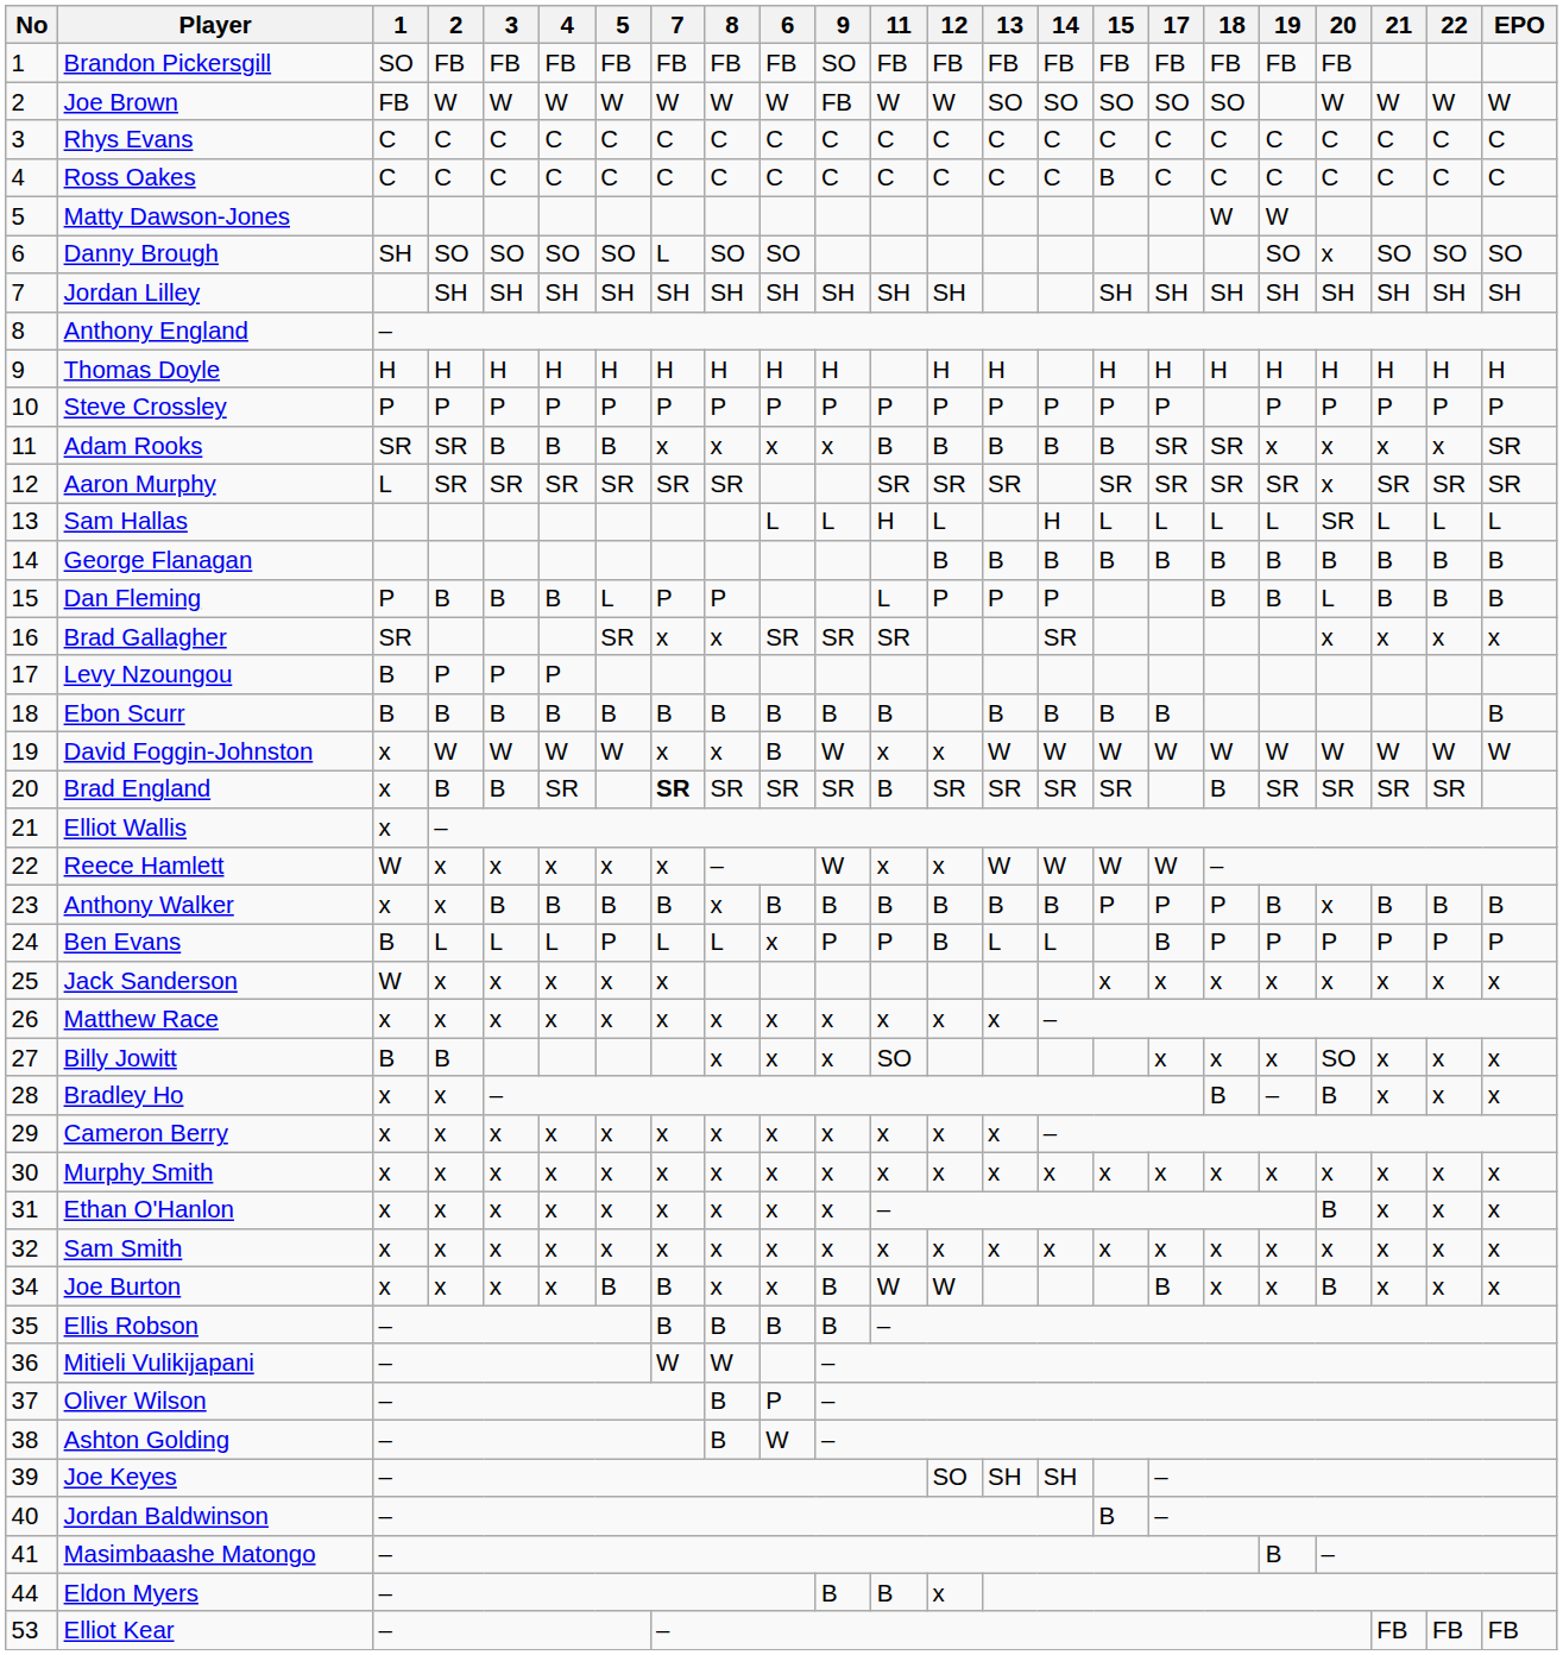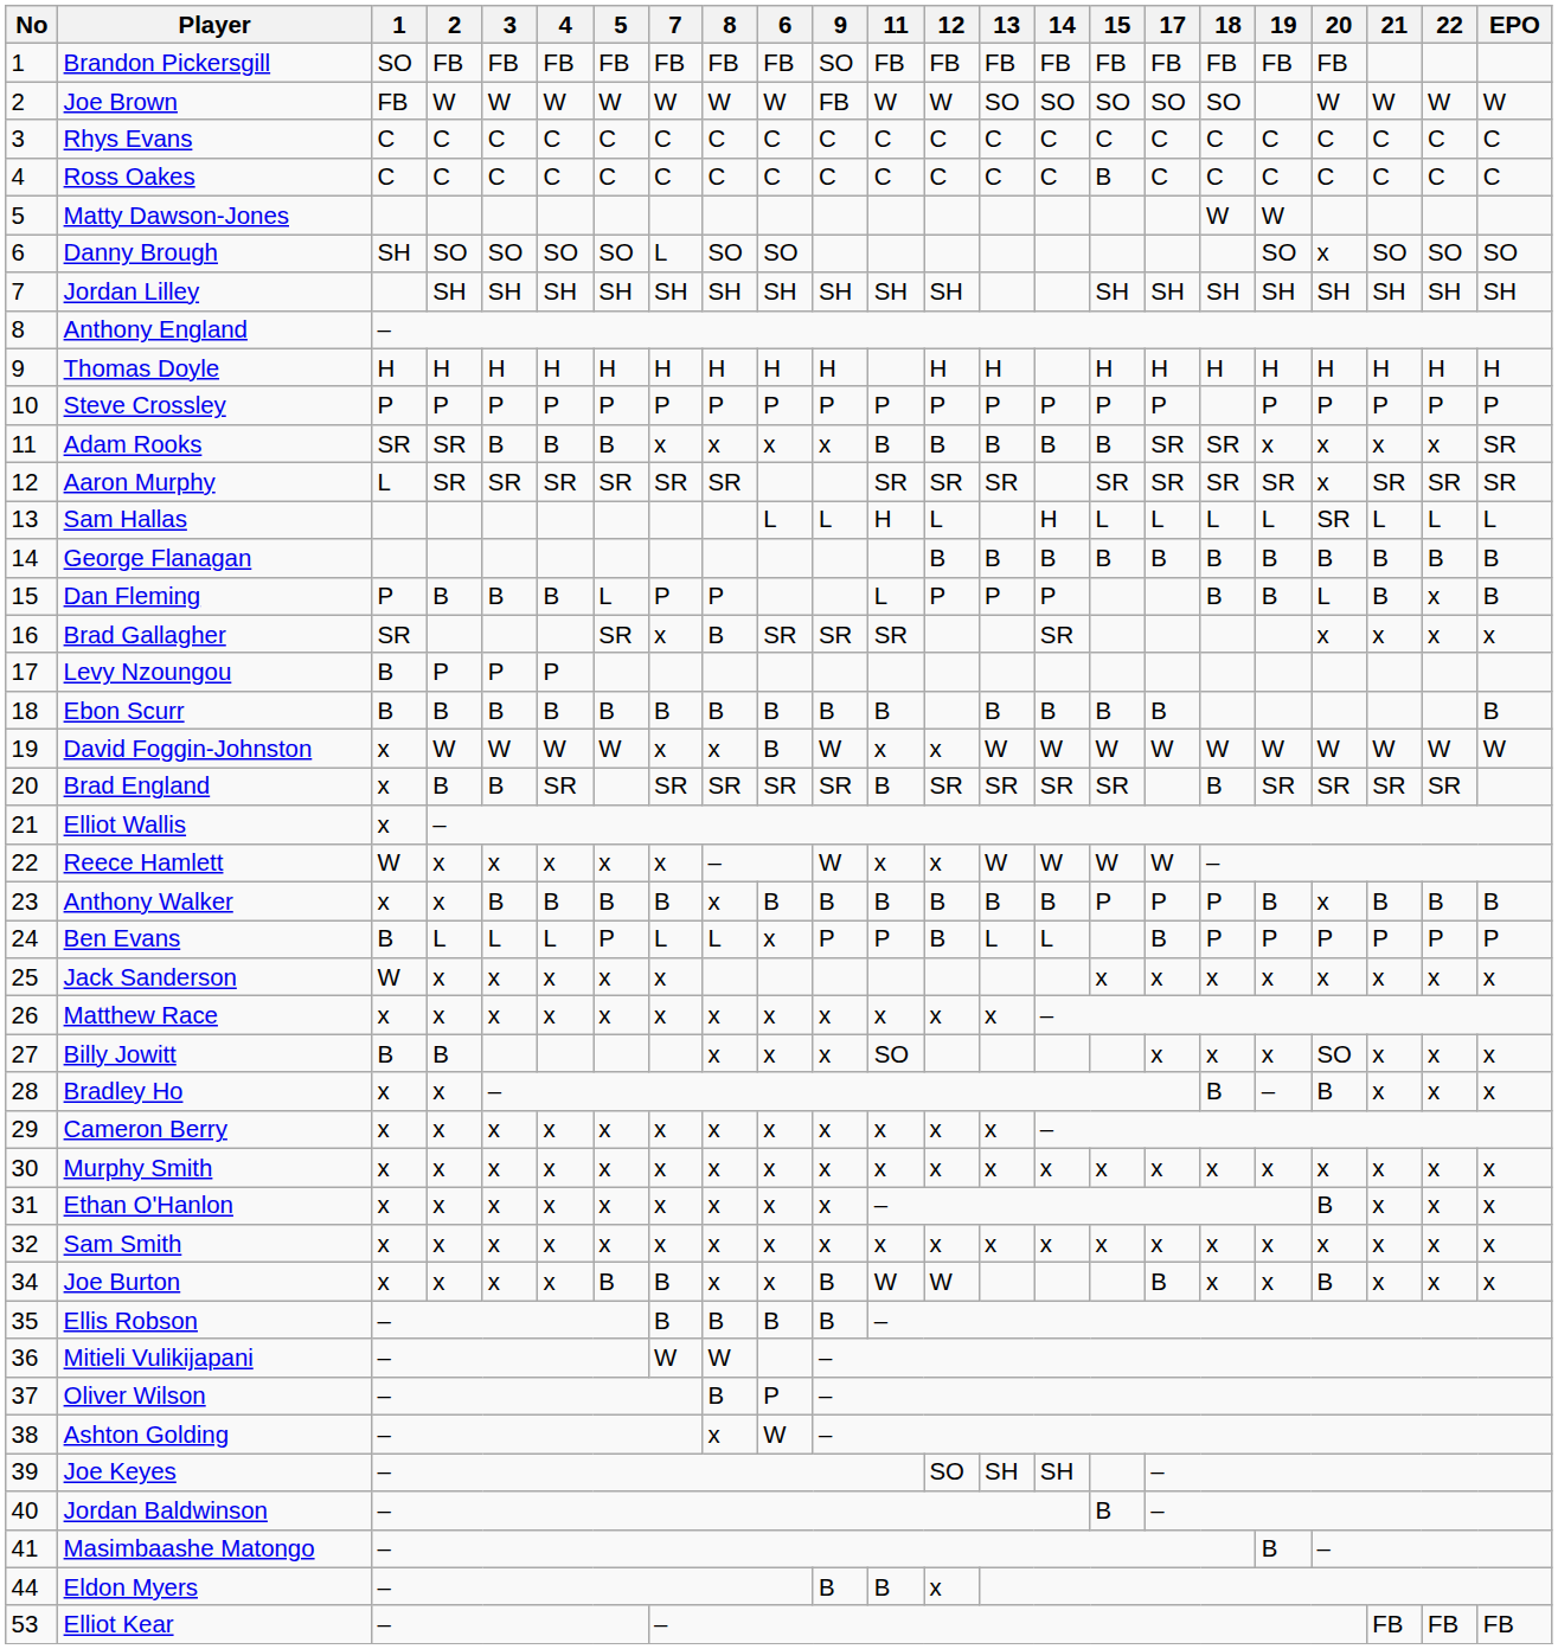Dan Fleming | 22: B -> x
Brad Gallagher | 8: x -> B
Brad England | 7: bold -> normal
Ashton Golding | 8: B -> x
